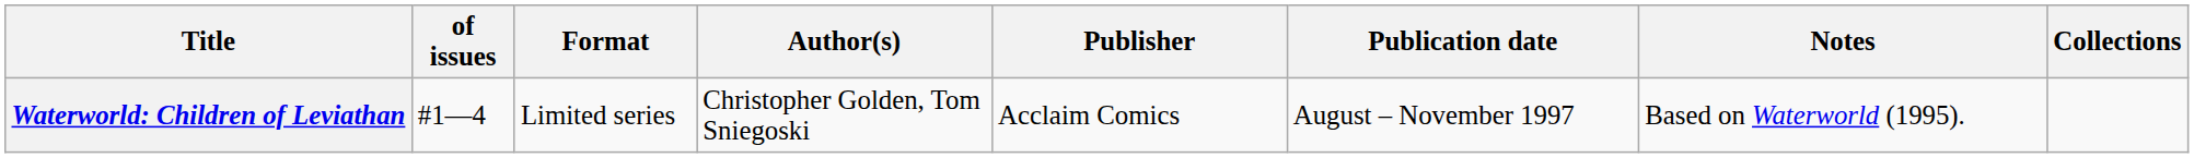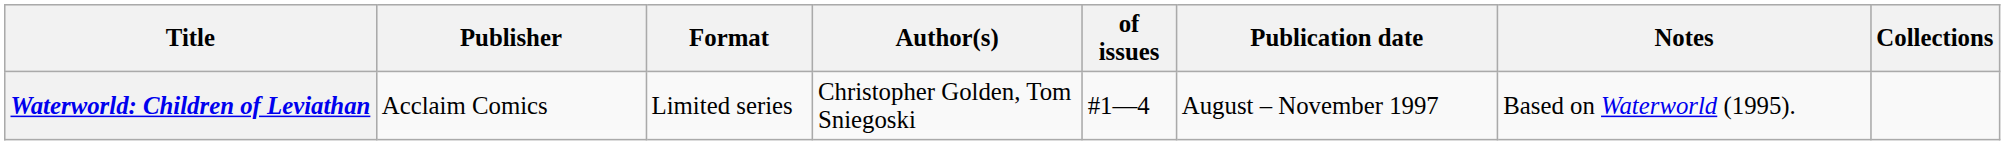columns swapped: of issues <-> Publisher
